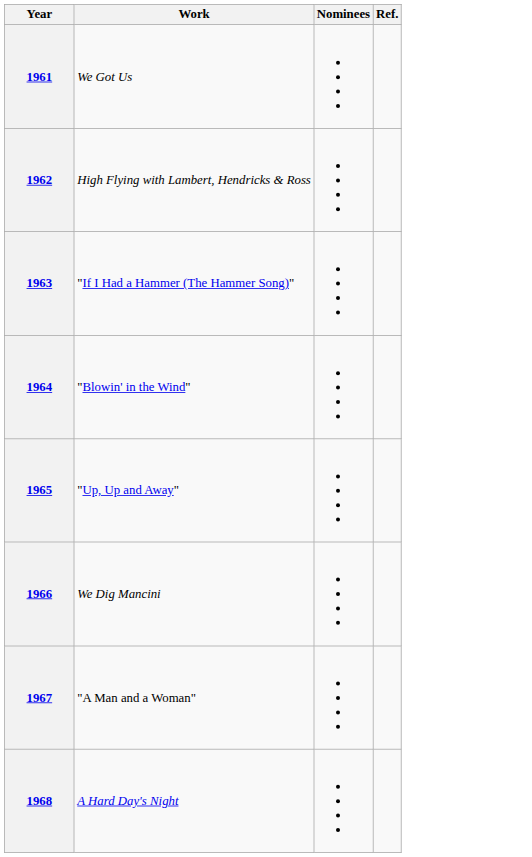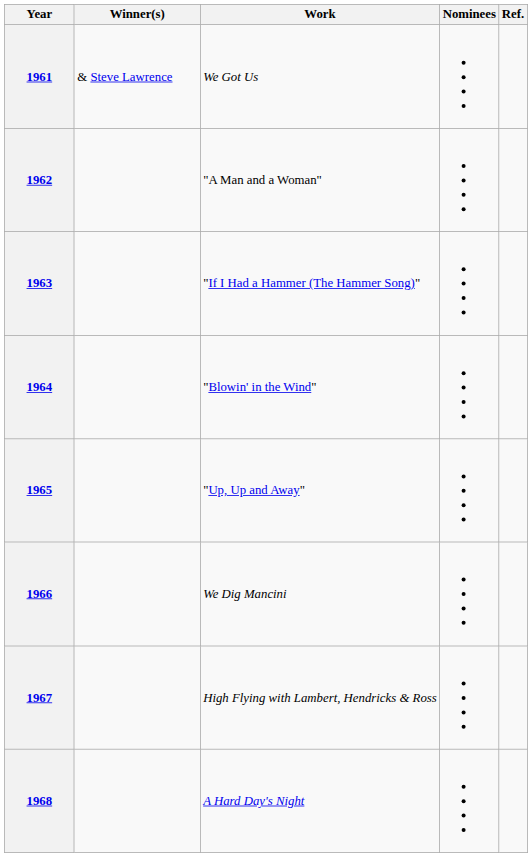+ column: Winner(s) | & Steve Lawrence
1962 | Work: High Flying with Lambert, Hendricks & Ross -> "A Man and a Woman"
1967 | Work: "A Man and a Woman" -> High Flying with Lambert, Hendricks & Ross
